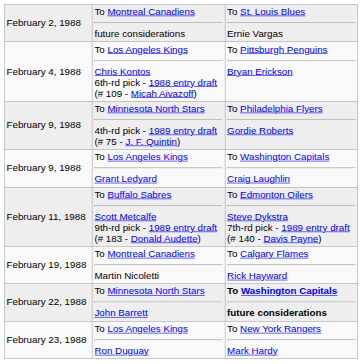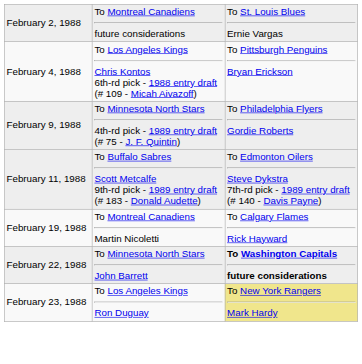- row: February 9, 1988 | To Los Angeles Kings Grant Ledyard | To Washington Capitals Craig Laughlin
To Los Angeles Kings Ron Duguay | column 3: no background -> khaki background
